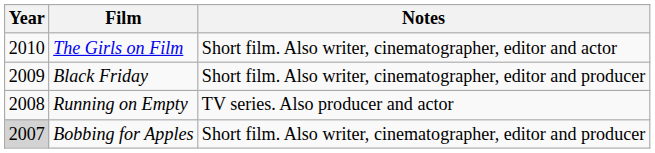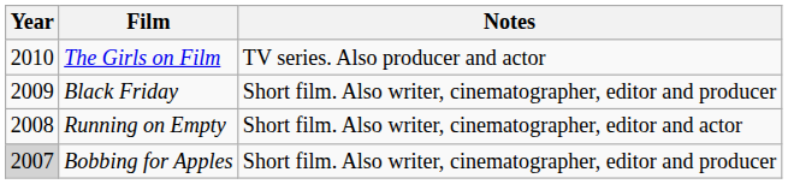The Girls on Film | Notes: Short film. Also writer, cinematographer, editor and actor -> TV series. Also producer and actor
Running on Empty | Notes: TV series. Also producer and actor -> Short film. Also writer, cinematographer, editor and actor
